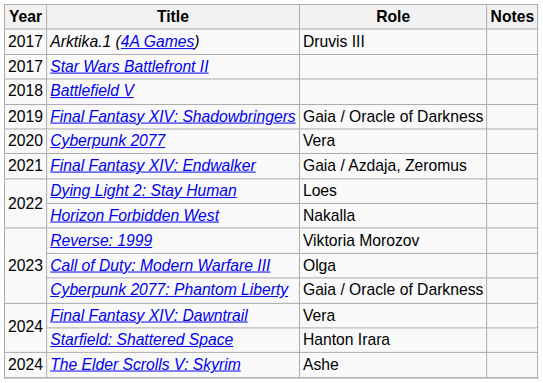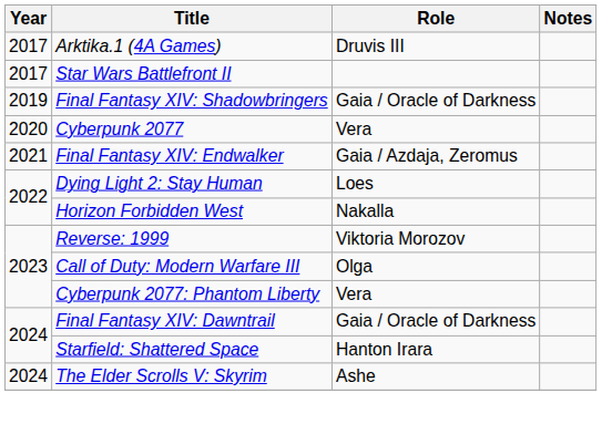- row: 2018 | Battlefield V
Cyberpunk 2077: Phantom Liberty | Role: Gaia / Oracle of Darkness -> Vera
Final Fantasy XIV: Dawntrail | Role: Vera -> Gaia / Oracle of Darkness
